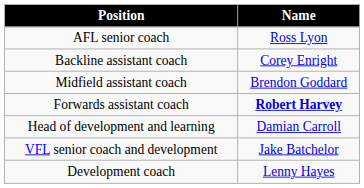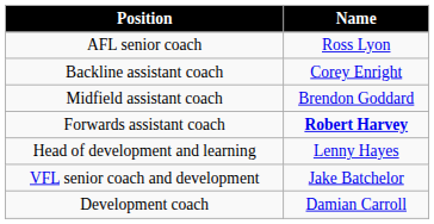Head of development and learning | Name: Damian Carroll -> Lenny Hayes
Development coach | Name: Lenny Hayes -> Damian Carroll
